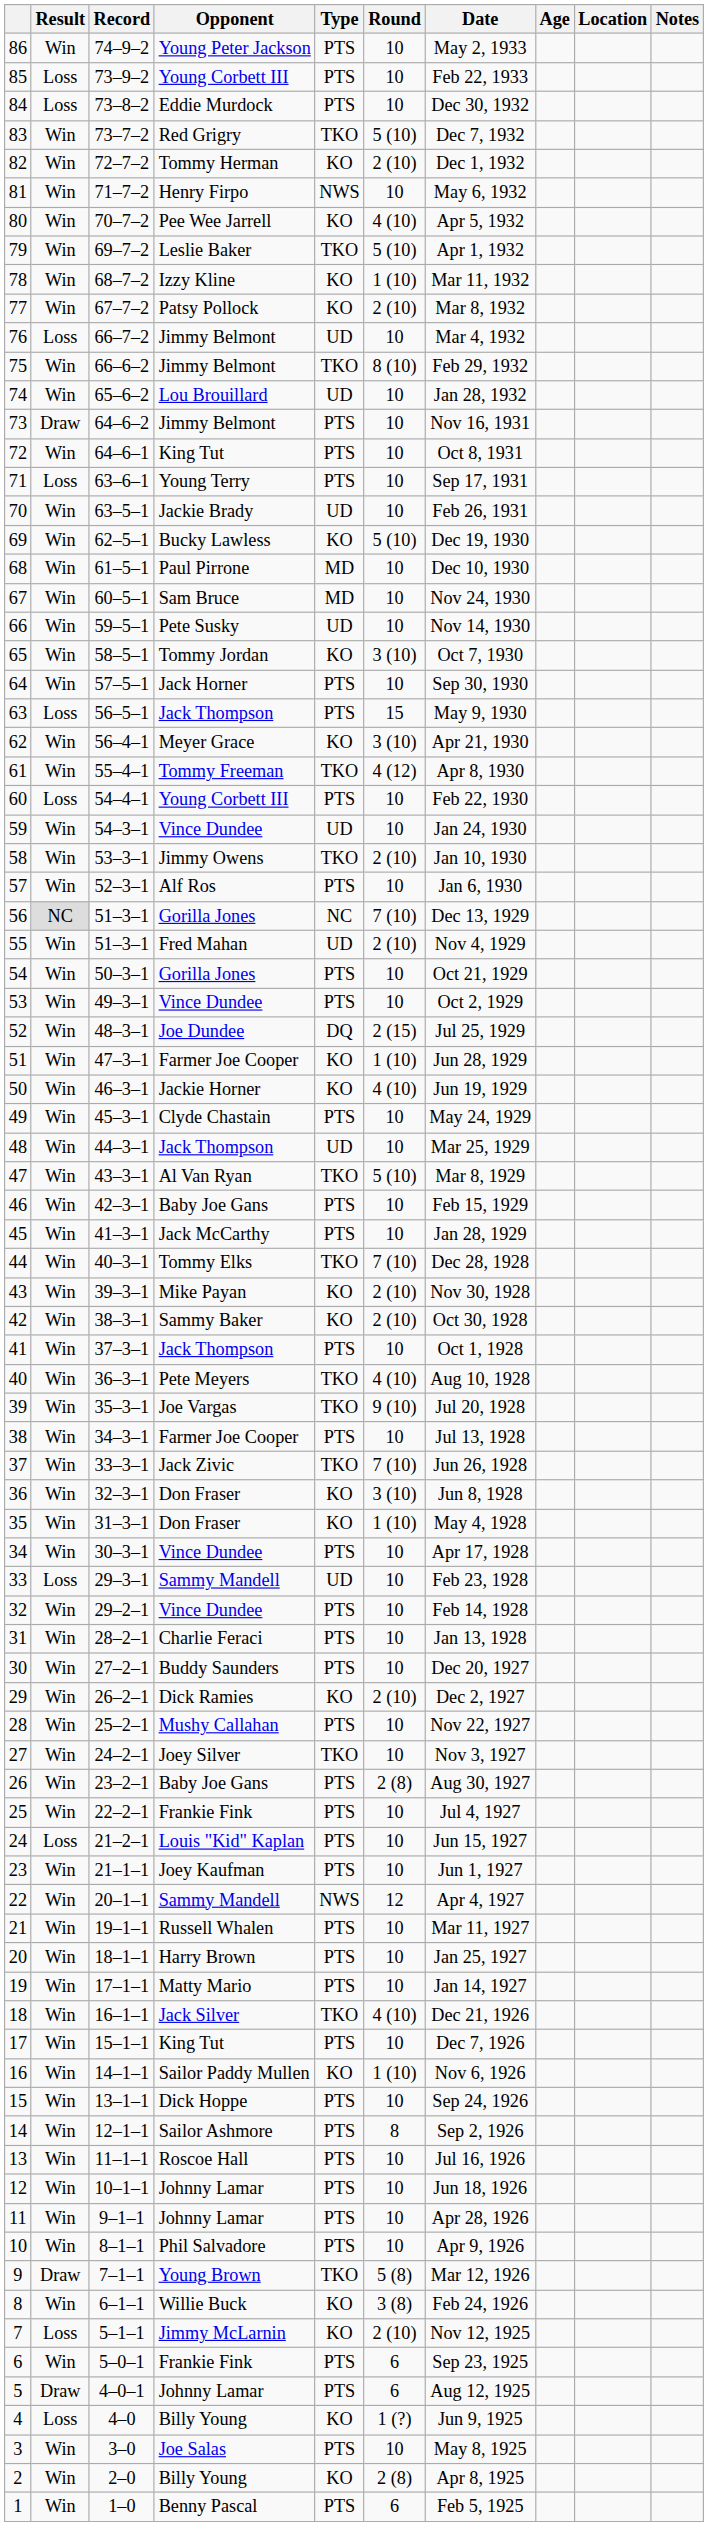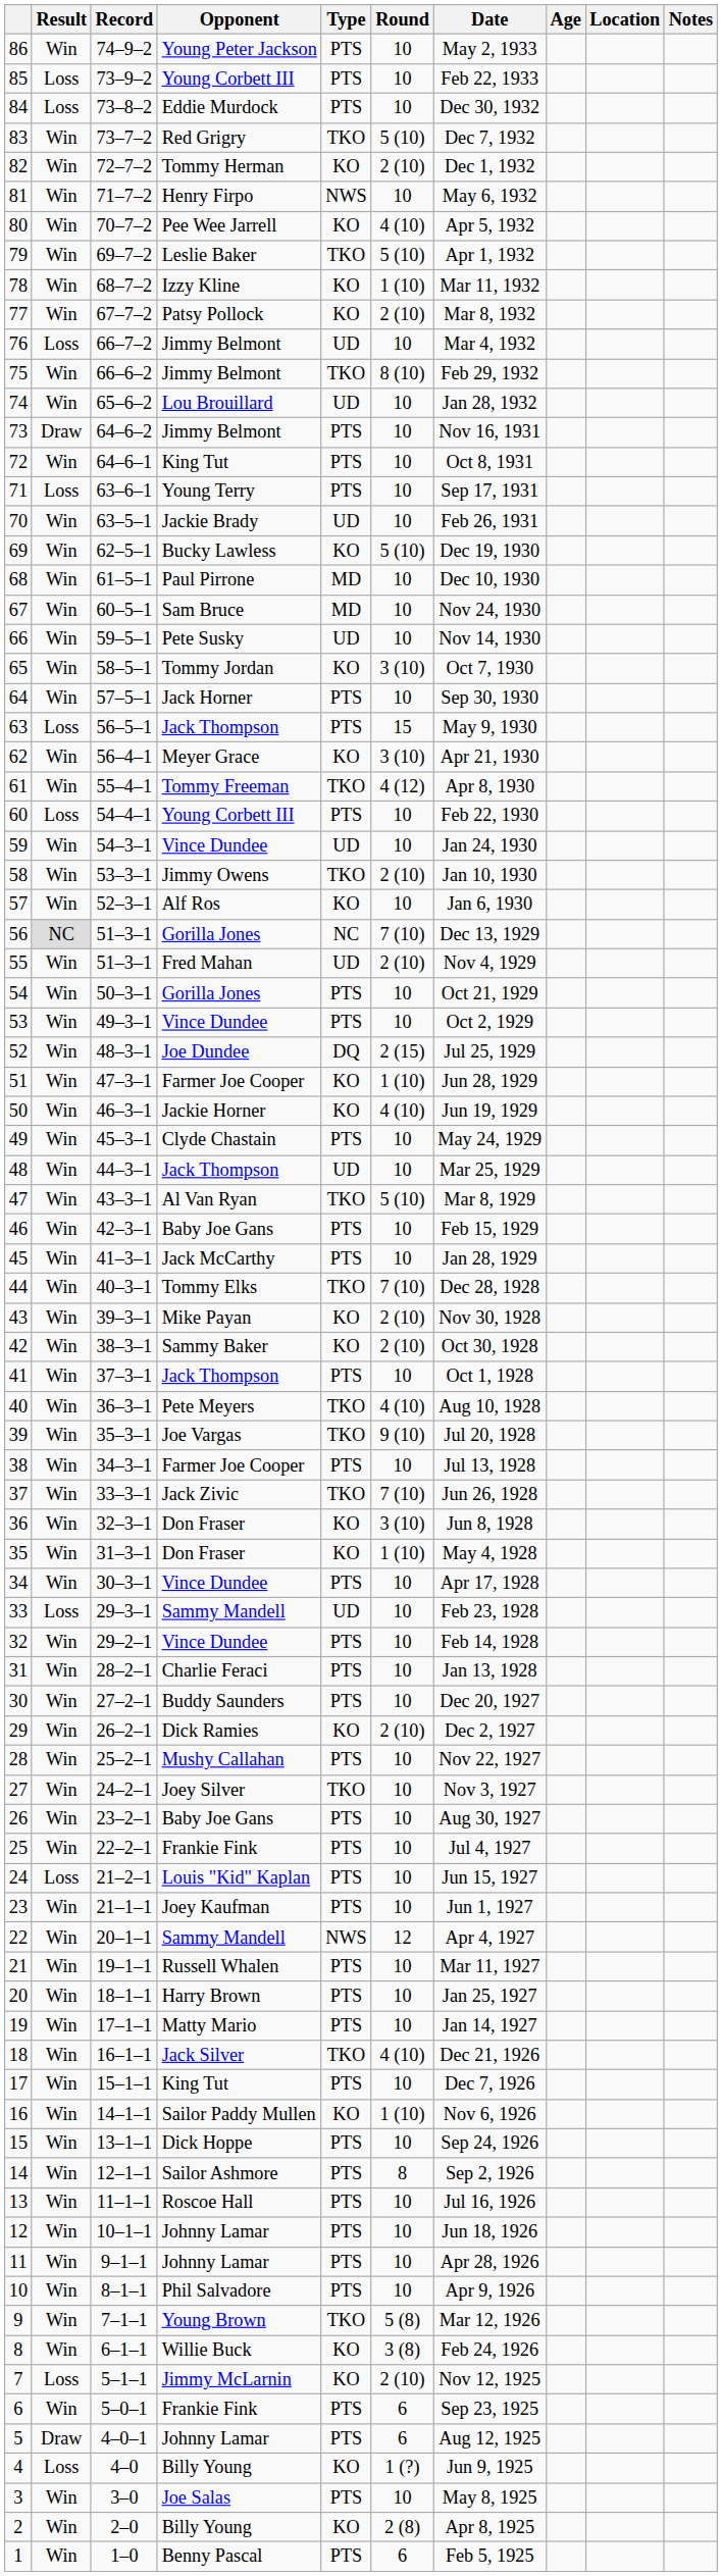57 | Type: PTS -> KO
26 | Round: 2 (8) -> 10
9 | Result: Draw -> Win
